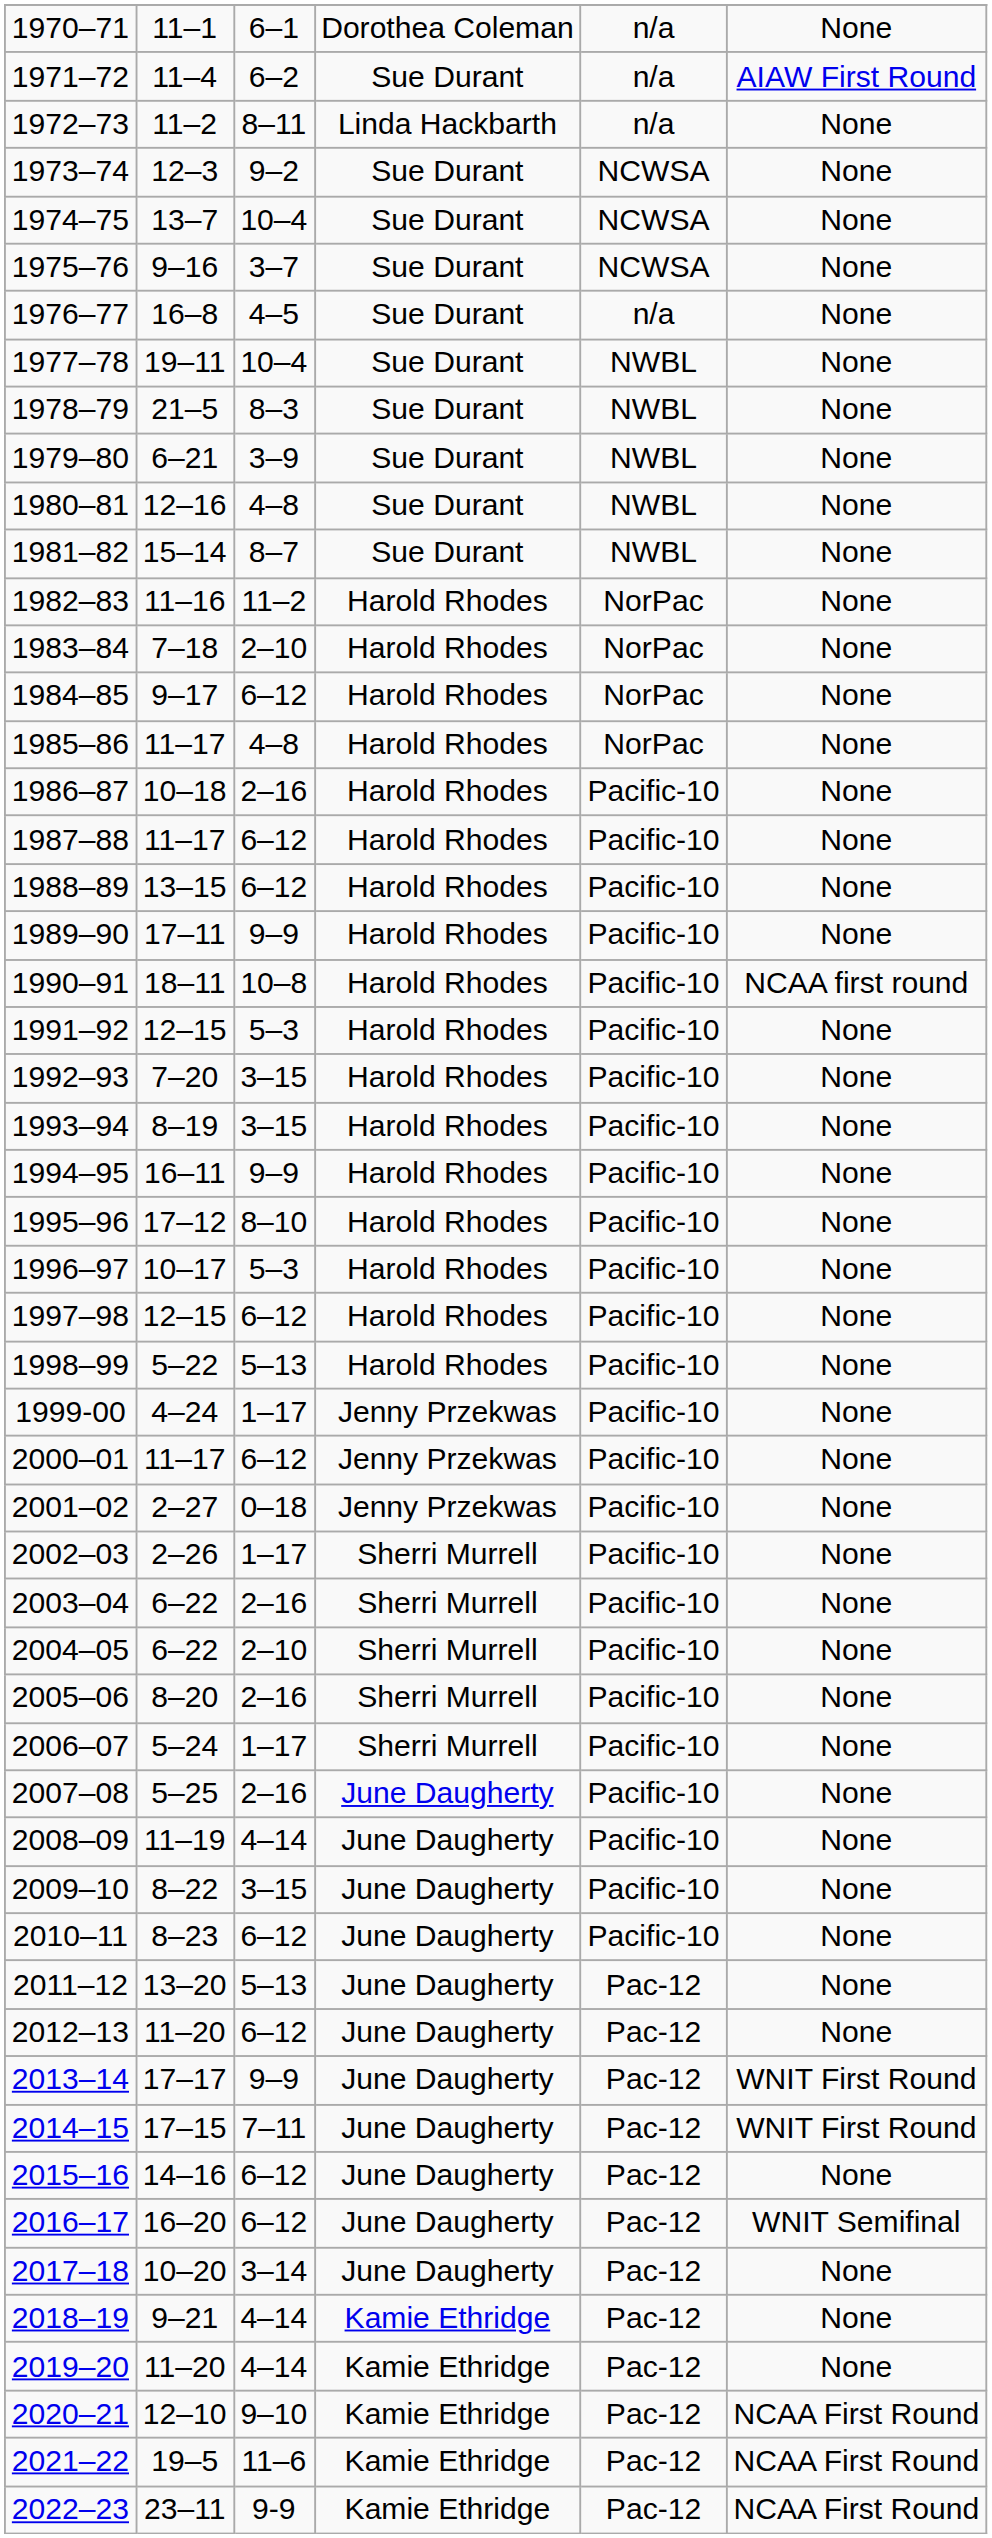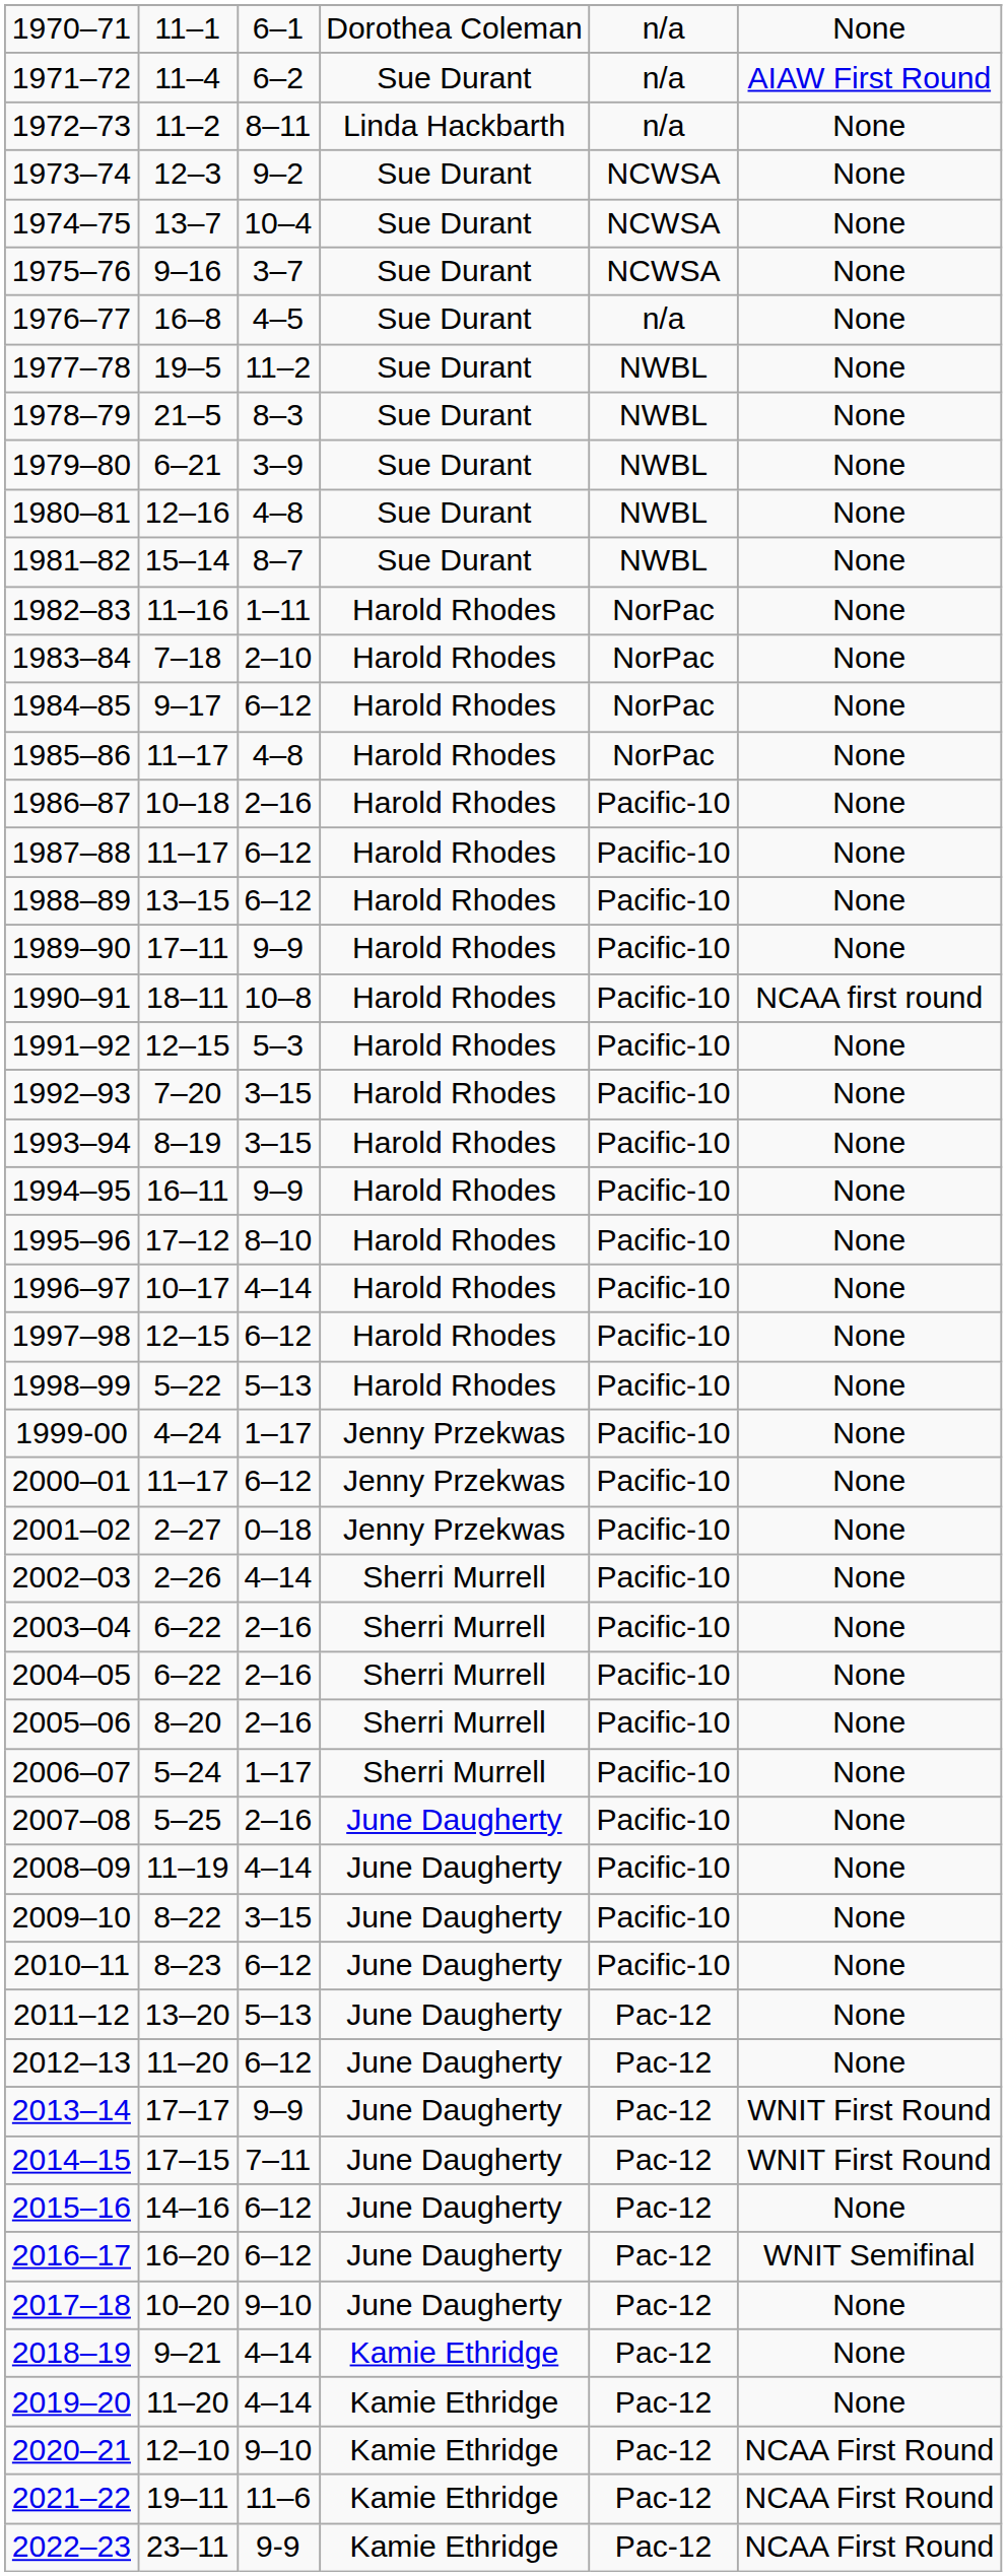1977–78 | column 2: 19–11 -> 19–5
1977–78 | column 3: 10–4 -> 11–2
1982–83 | column 3: 11–2 -> 1–11
1996–97 | column 3: 5–3 -> 4–14
2002–03 | column 3: 1–17 -> 4–14
2004–05 | column 3: 2–10 -> 2–16
2017–18 | column 3: 3–14 -> 9–10
2021–22 | column 2: 19–5 -> 19–11
